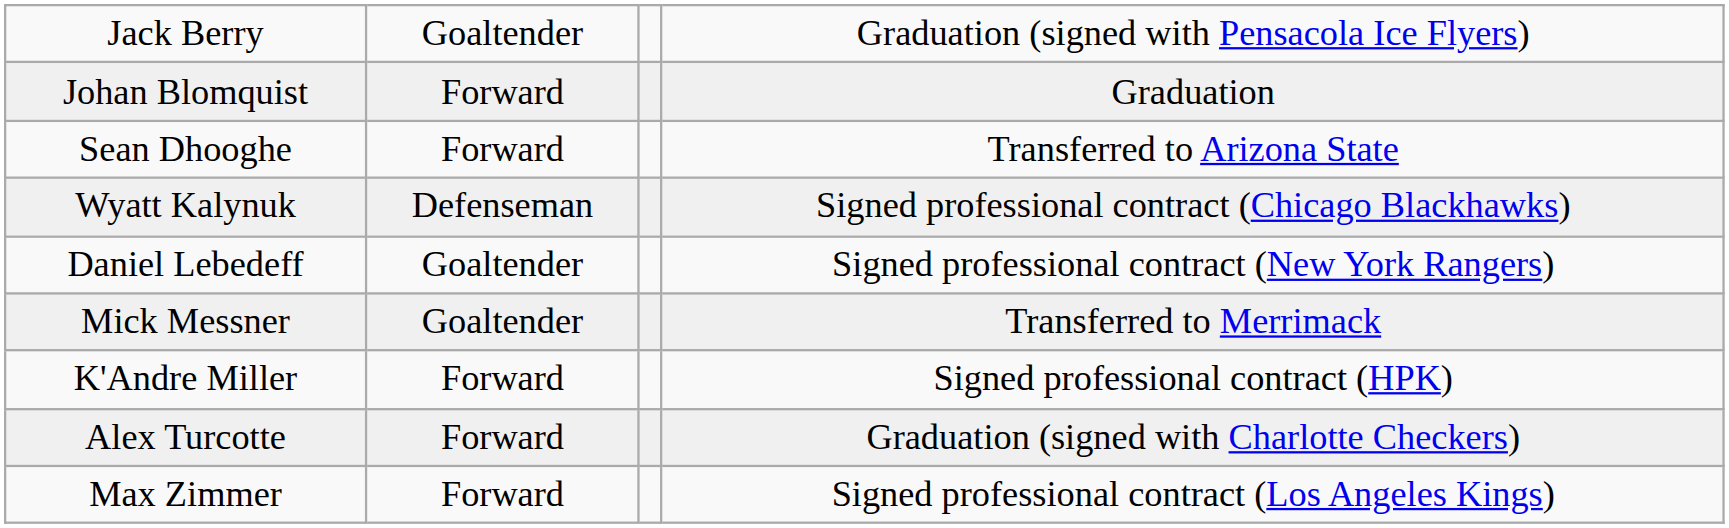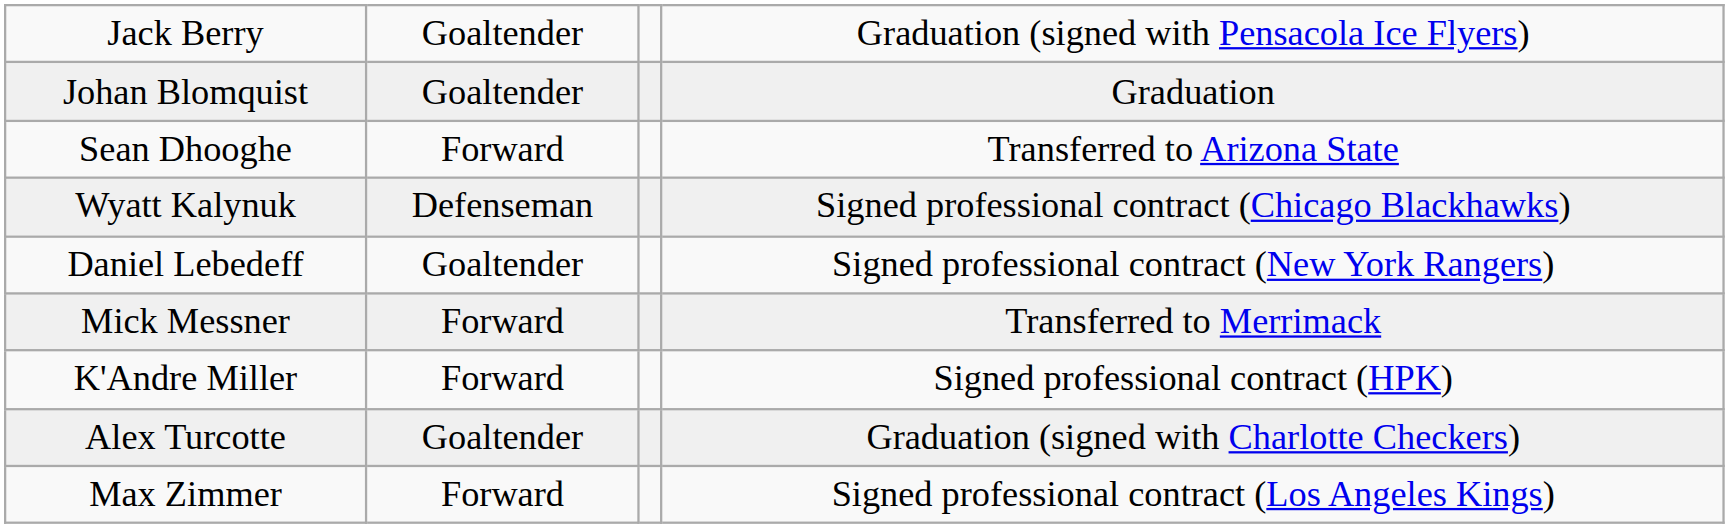Johan Blomquist | column 2: Forward -> Goaltender
Mick Messner | column 2: Goaltender -> Forward
Alex Turcotte | column 2: Forward -> Goaltender
